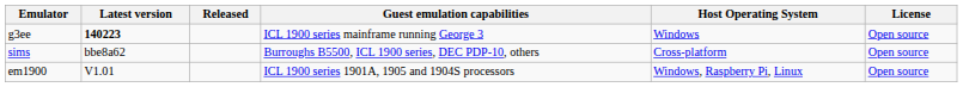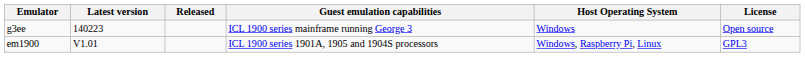g3ee | Latest version: bold -> normal
- row: sims | bbe8a62 | Burroughs B5500, ICL 1900 series, DEC PDP-10, others | Cross-platform | Open source
em1900 | License: Open source -> GPL3
